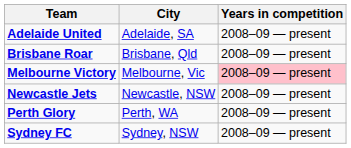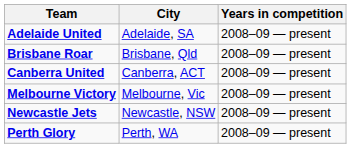+ row: Canberra United | Canberra, ACT | 2008–09 — present
Melbourne Victory | Years in competition: pink background -> no background
- row: Sydney FC | Sydney, NSW | 2008–09 — present
